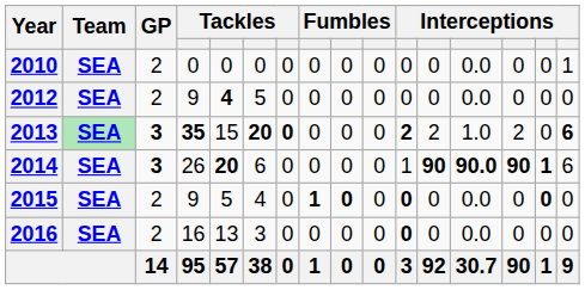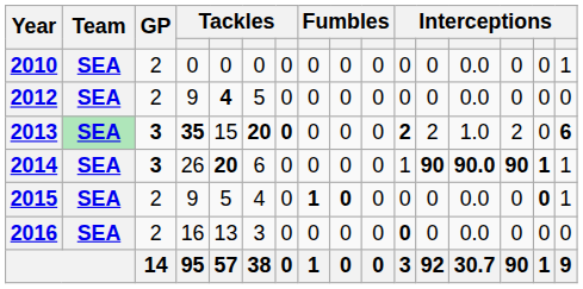2014 | column 16: 6 -> 1
2015 | column 11: bold -> normal
2015 | column 16: 0 -> 1
